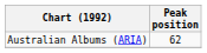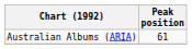Australian Albums (ARIA) | Peak position: 62 -> 61
